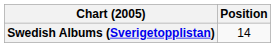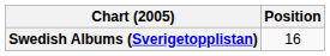Swedish Albums (Sverigetopplistan) | Position: 14 -> 16
